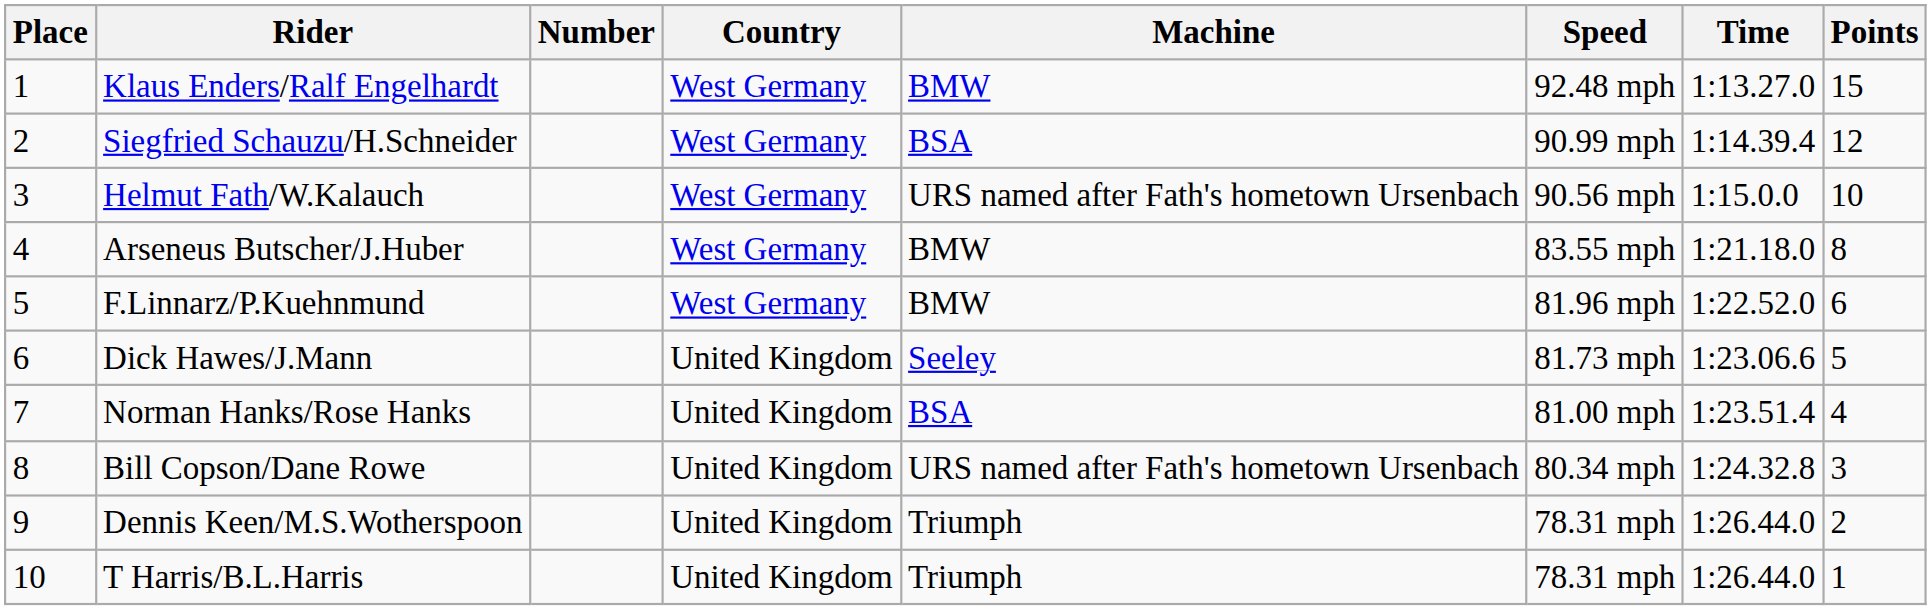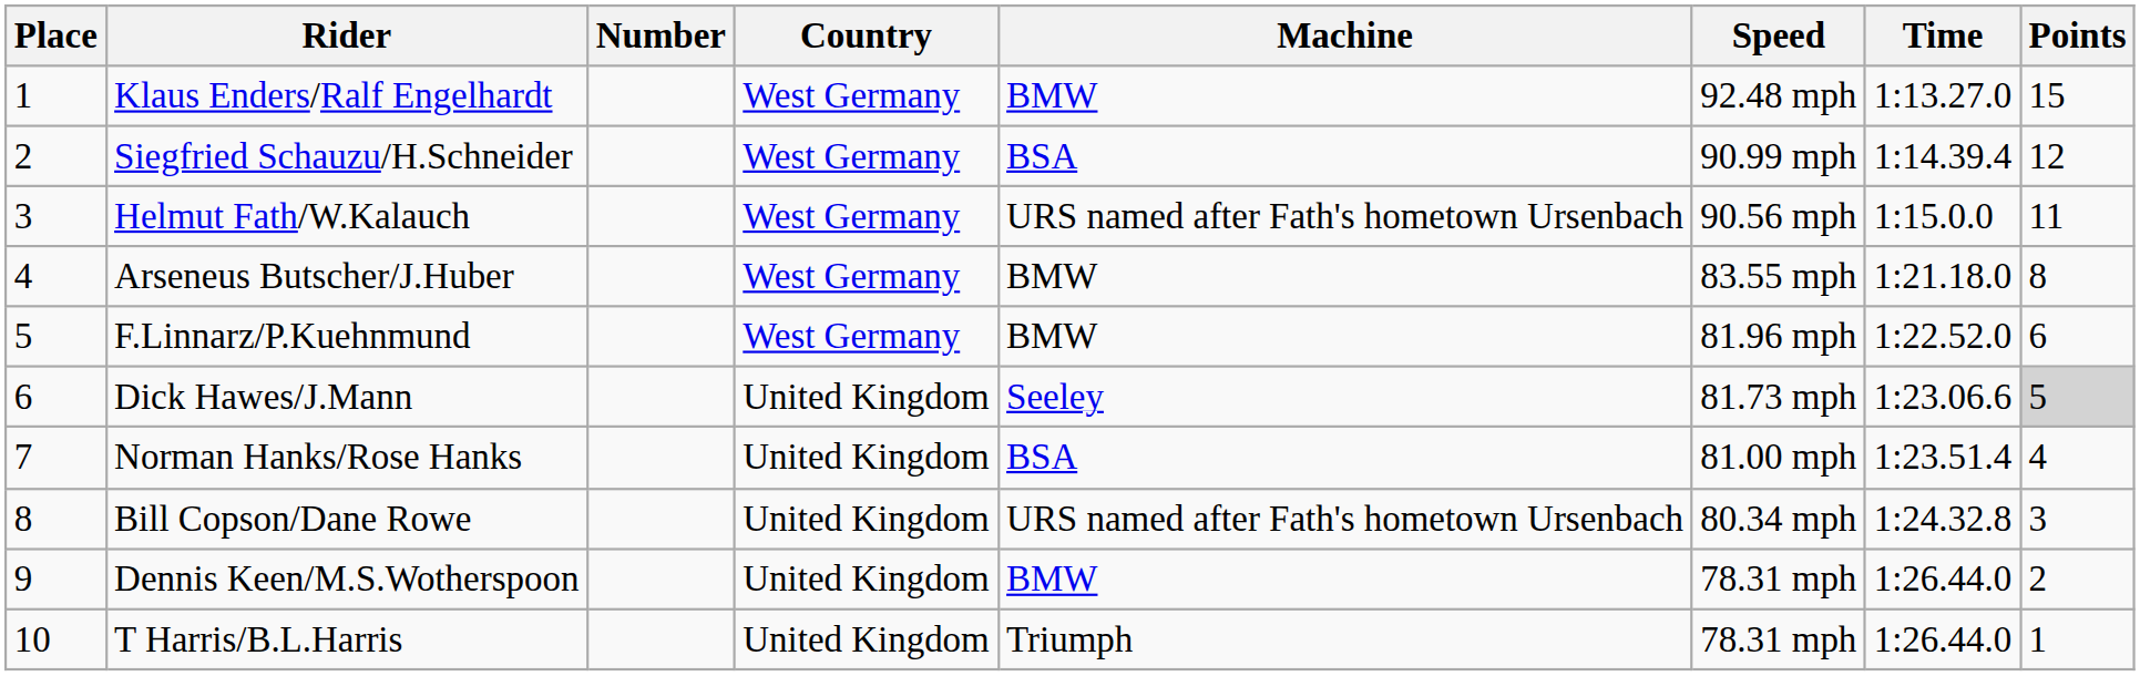Helmut Fath/W.Kalauch | Points: 10 -> 11
Dick Hawes/J.Mann | Points: no background -> lightgrey background
Dennis Keen/M.S.Wotherspoon | Machine: Triumph -> BMW
